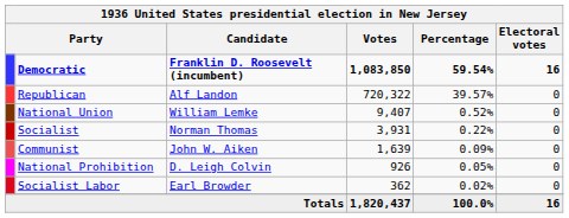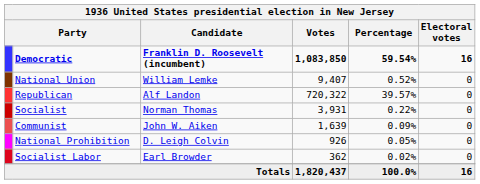rows swapped: Republican <-> National Union
